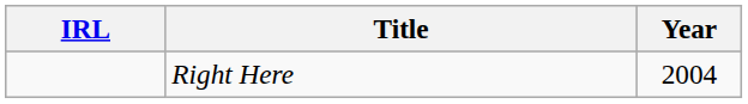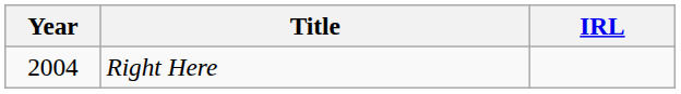columns swapped: Year <-> IRL
